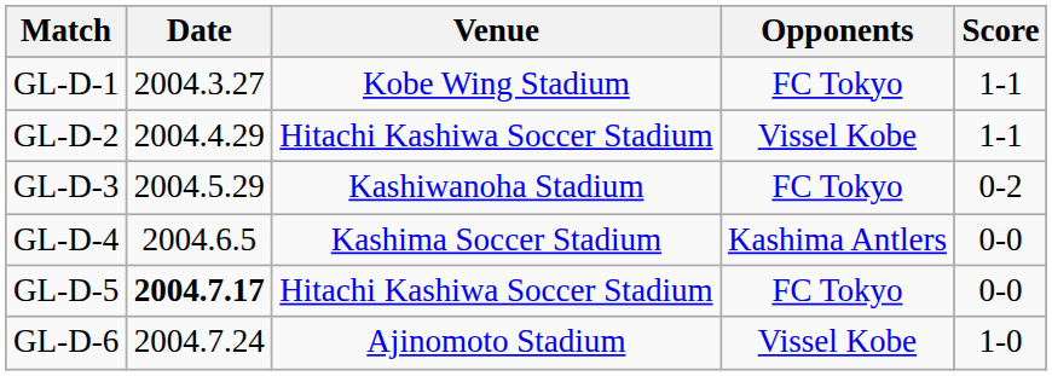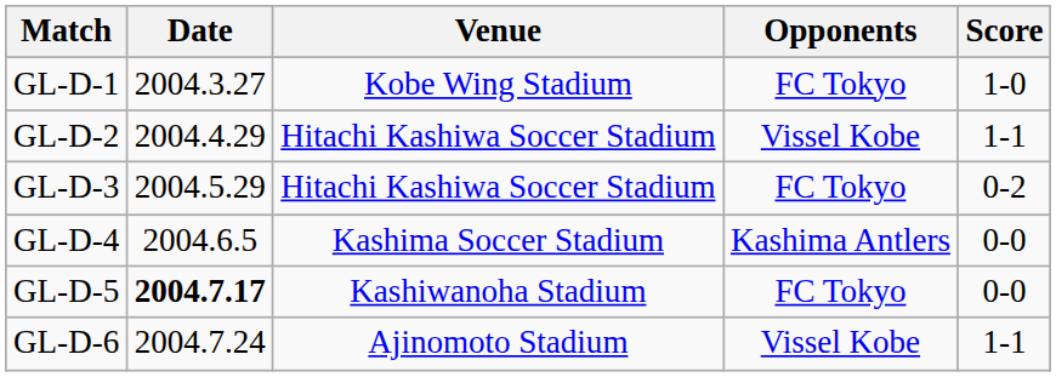GL-D-1 | Score: 1-1 -> 1-0
GL-D-3 | Venue: Kashiwanoha Stadium -> Hitachi Kashiwa Soccer Stadium
GL-D-5 | Venue: Hitachi Kashiwa Soccer Stadium -> Kashiwanoha Stadium
GL-D-6 | Score: 1-0 -> 1-1
